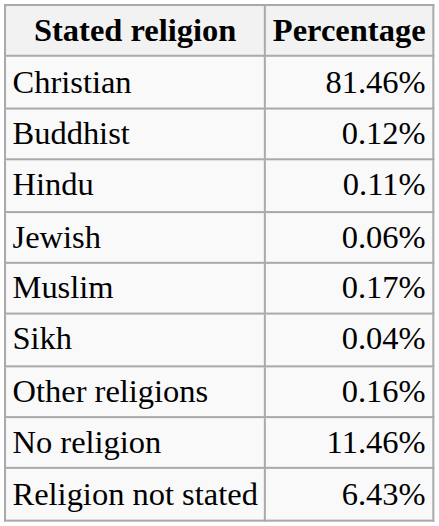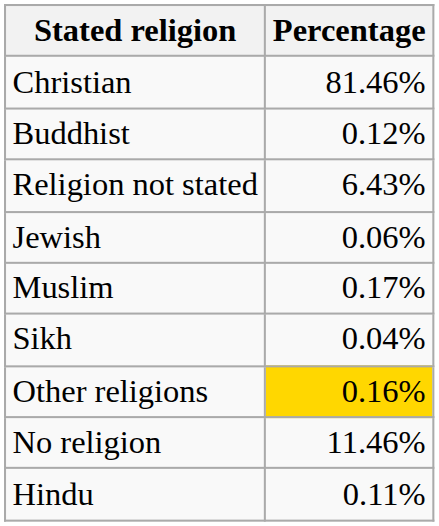rows swapped: Hindu <-> Religion not stated
Other religions | Percentage: no background -> gold background
